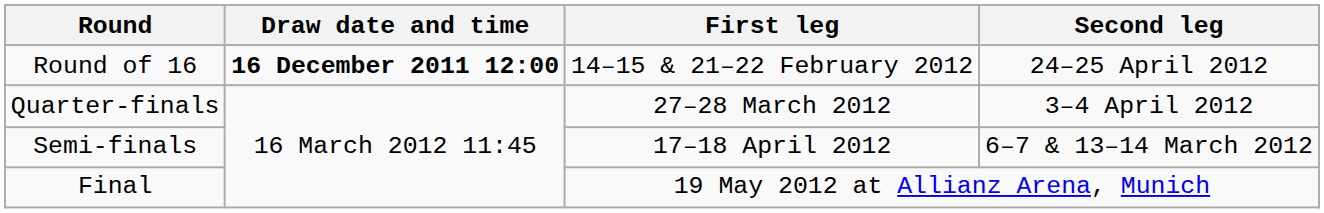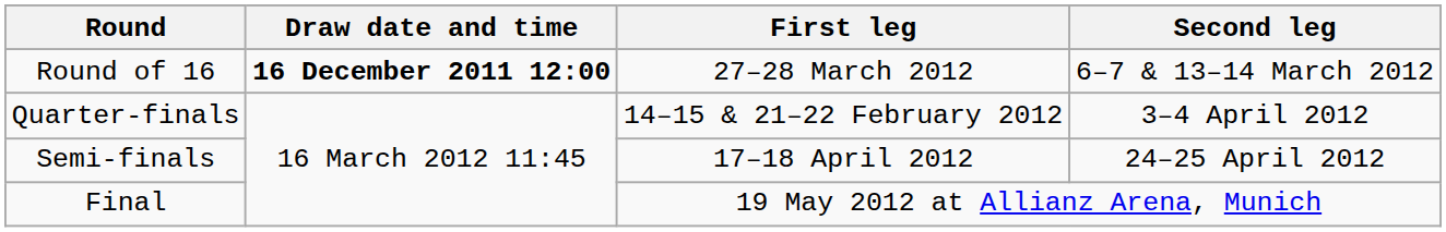Round of 16 | First leg: 14–15 & 21–22 February 2012 -> 27–28 March 2012
Round of 16 | Second leg: 24–25 April 2012 -> 6–7 & 13–14 March 2012
Quarter-finals | First leg: 27–28 March 2012 -> 14–15 & 21–22 February 2012
Semi-finals | Second leg: 6–7 & 13–14 March 2012 -> 24–25 April 2012
